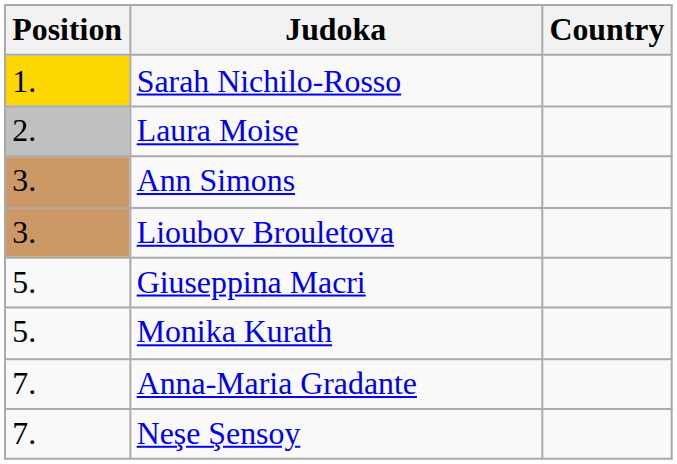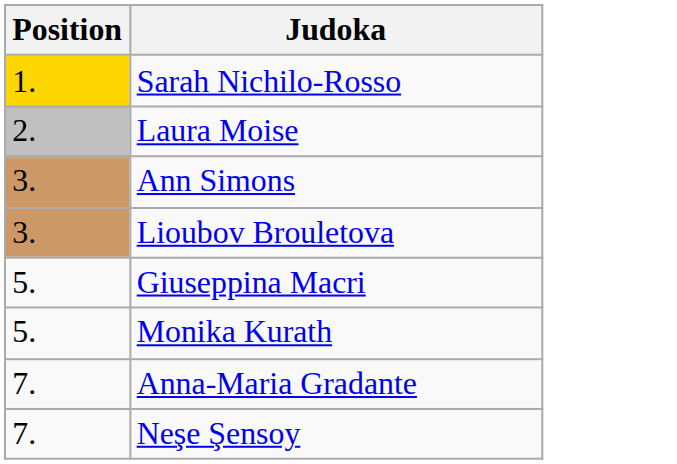- column: Country
